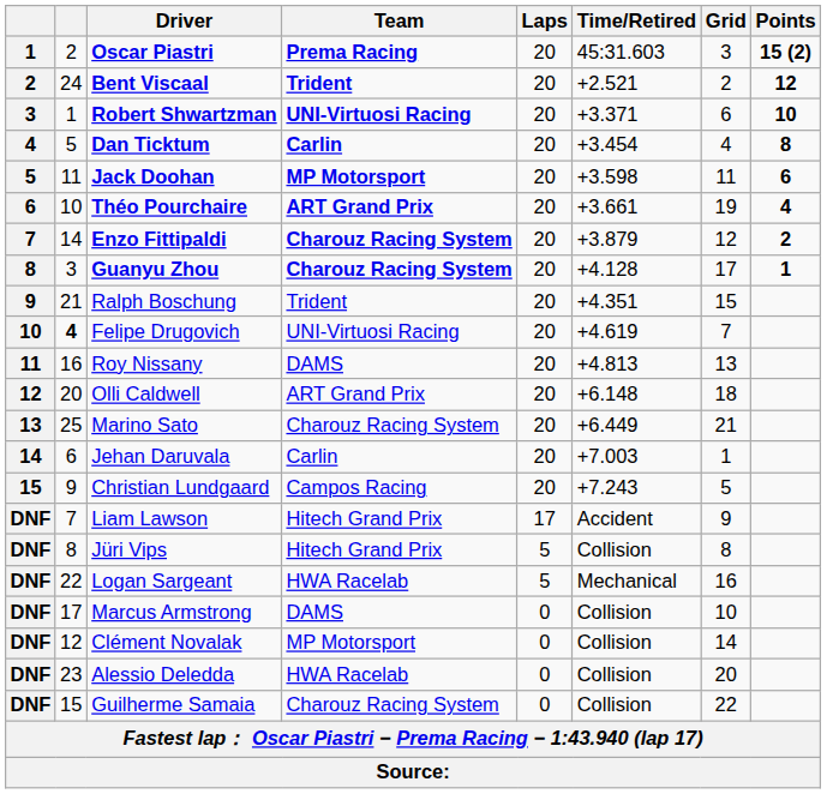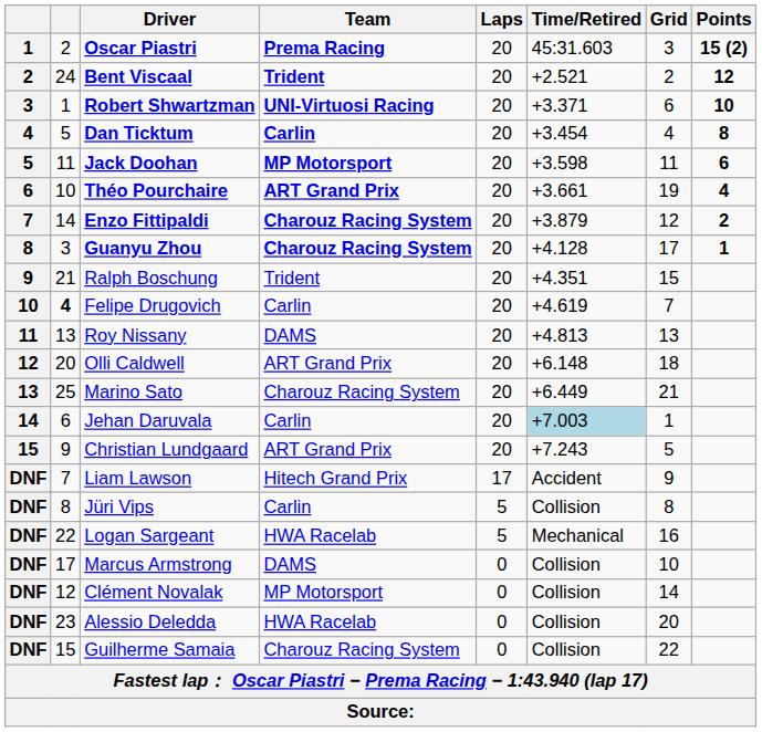Felipe Drugovich | Team: UNI-Virtuosi Racing -> Carlin
Roy Nissany | column 2: 16 -> 13
Jehan Daruvala | Time/Retired: no background -> lightblue background
Christian Lundgaard | Team: Campos Racing -> ART Grand Prix
Jüri Vips | Team: Hitech Grand Prix -> Carlin
